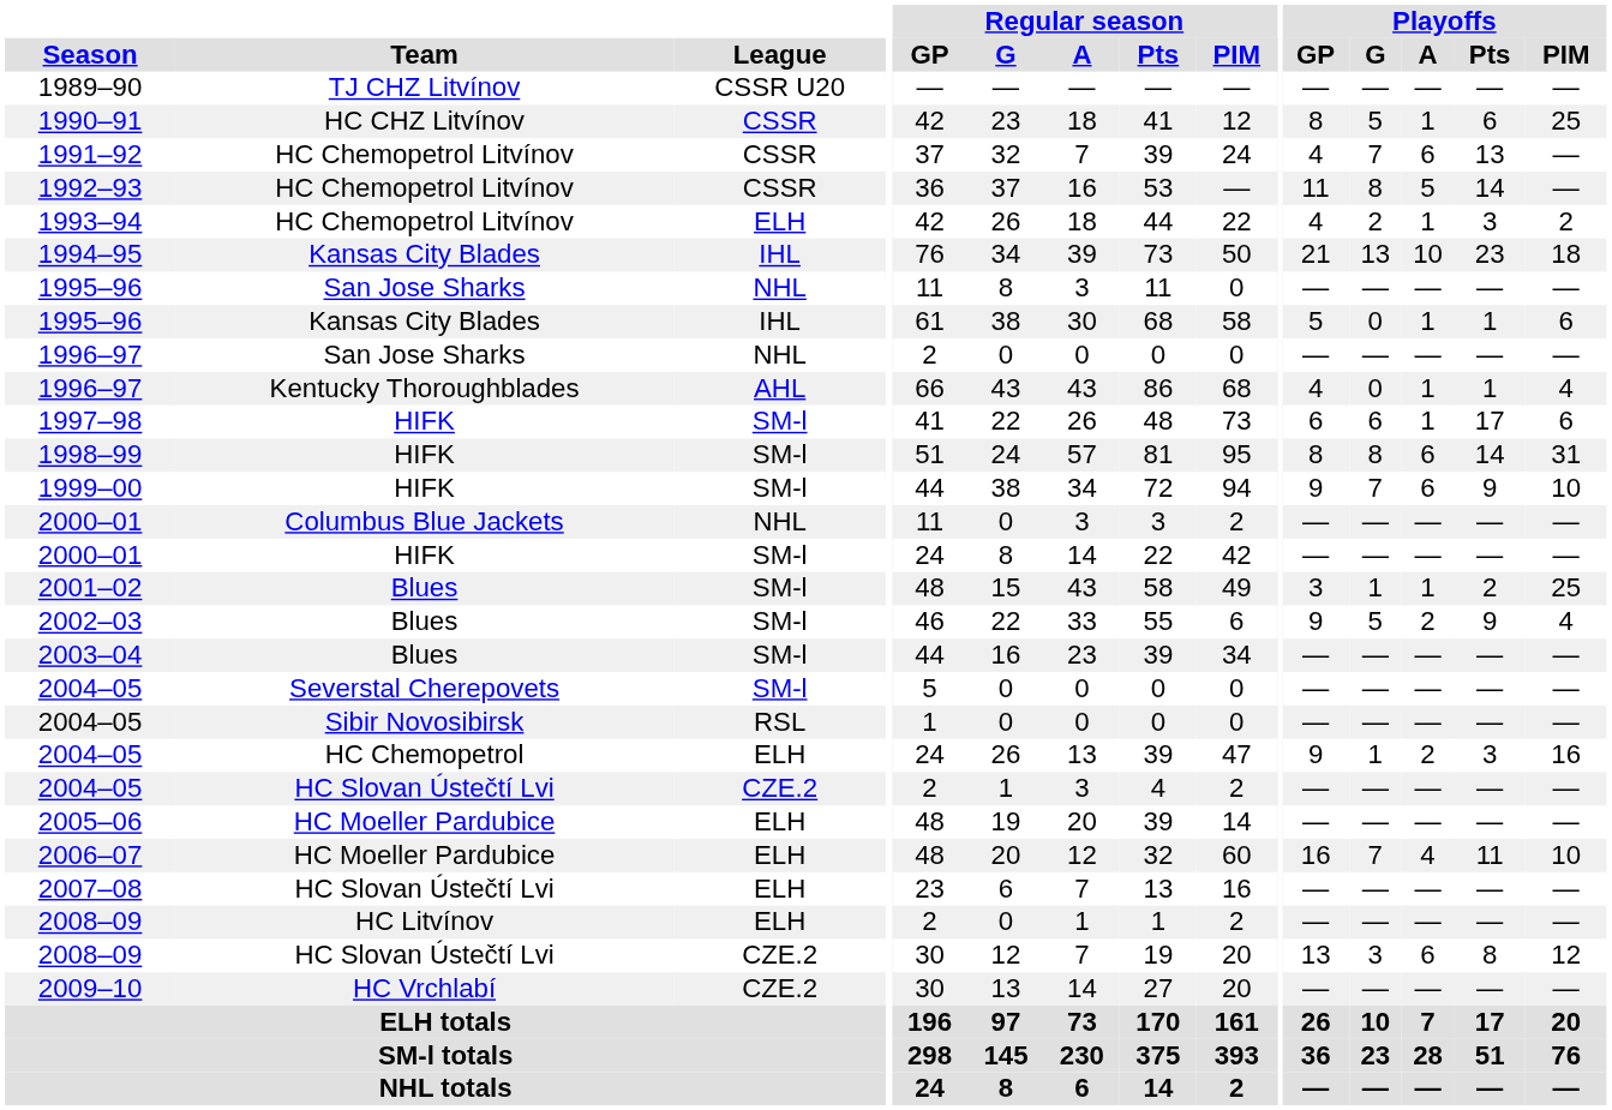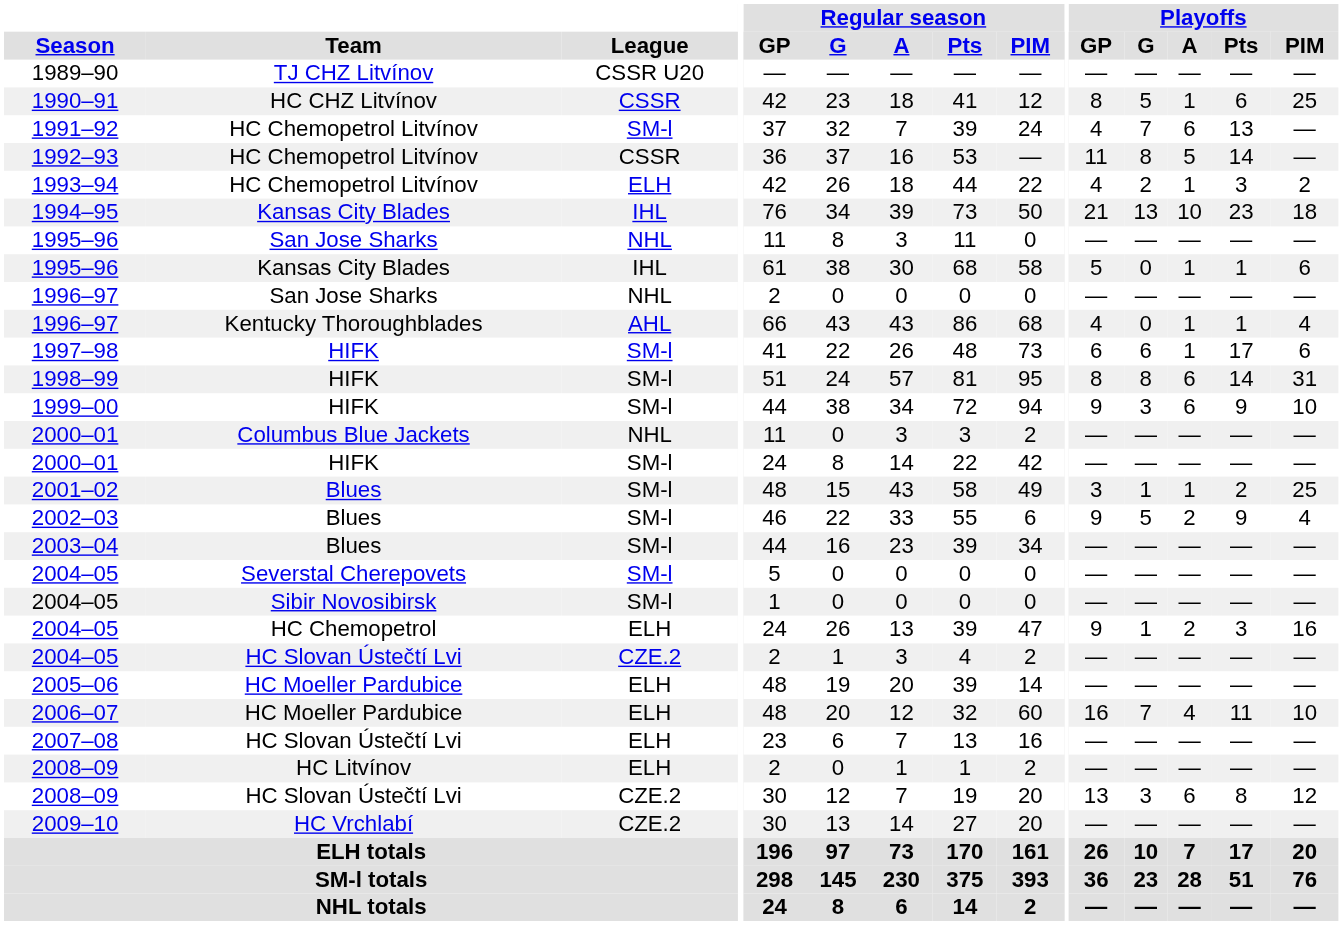1991–92 | League: CSSR -> SM-l
1999–00 | Playoffs / G: 7 -> 3
2004–05 / Sibir Novosibirsk | League: RSL -> SM-l
